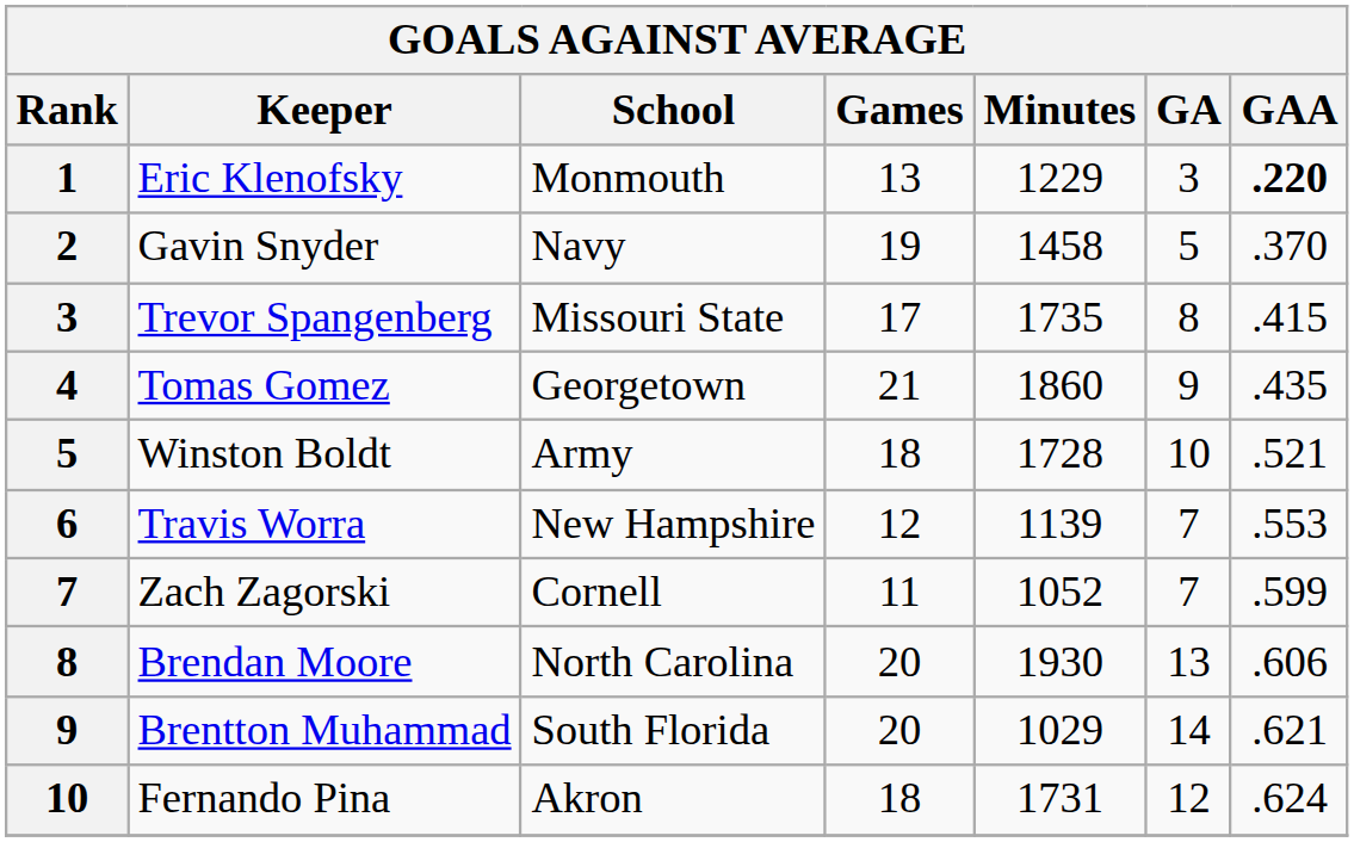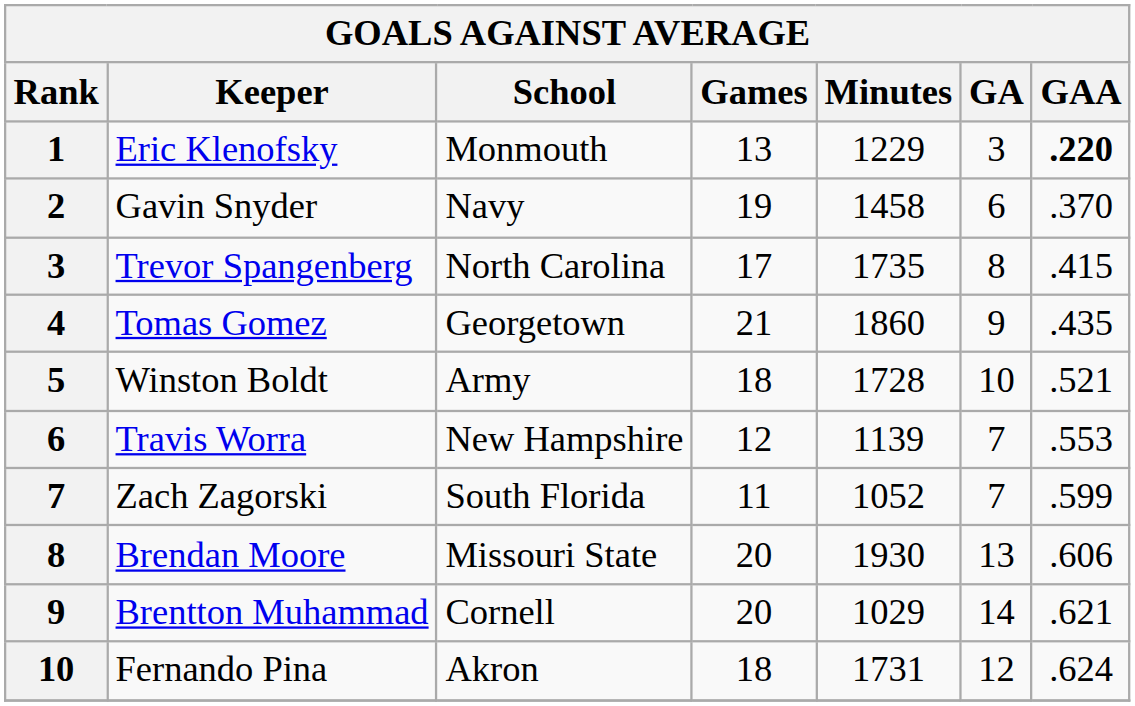Gavin Snyder | GA: 5 -> 6
Trevor Spangenberg | School: Missouri State -> North Carolina
Zach Zagorski | School: Cornell -> South Florida
Brendan Moore | School: North Carolina -> Missouri State
Brentton Muhammad | School: South Florida -> Cornell
